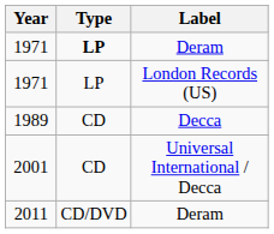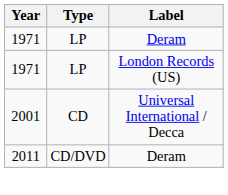1971 / Deram | Type: bold -> normal
- row: 1989 | CD | Decca
